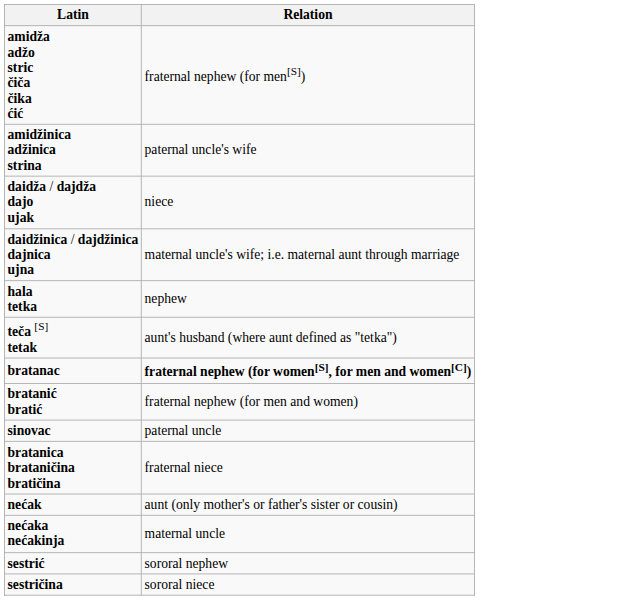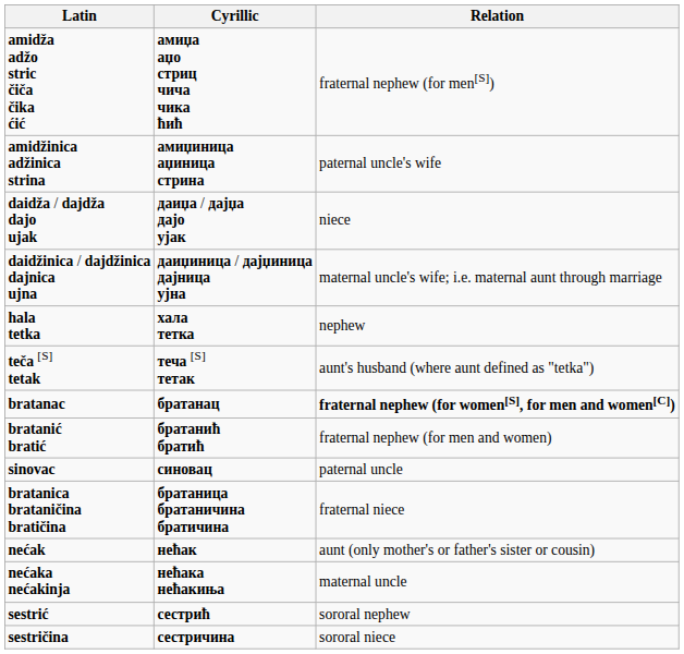+ column: Cyrillic | амиџа аџо стриц чича чика ћић | амиџиница аџиница стрина | даиџа / дајџа дајо ујак | даиџиница / дајџиница дајница ујна | хала тетка | теча [S] тетак | братанац | братанић братић | синовац | братаница братаничина братичина | нећак | нећака нећакиња | сестрић | сестричина
